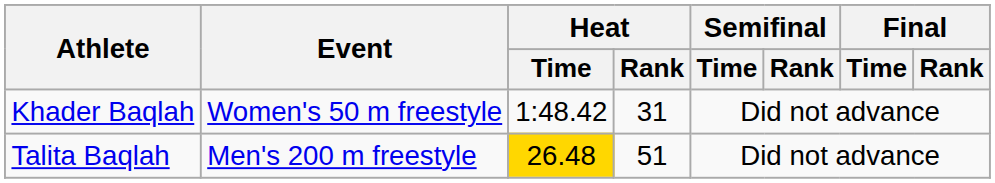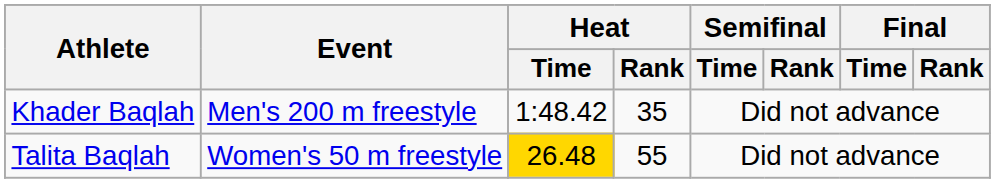Khader Baqlah | Event: Women's 50 m freestyle -> Men's 200 m freestyle
Khader Baqlah | Heat / Rank: 31 -> 35
Talita Baqlah | Event: Men's 200 m freestyle -> Women's 50 m freestyle
Talita Baqlah | Heat / Rank: 51 -> 55
